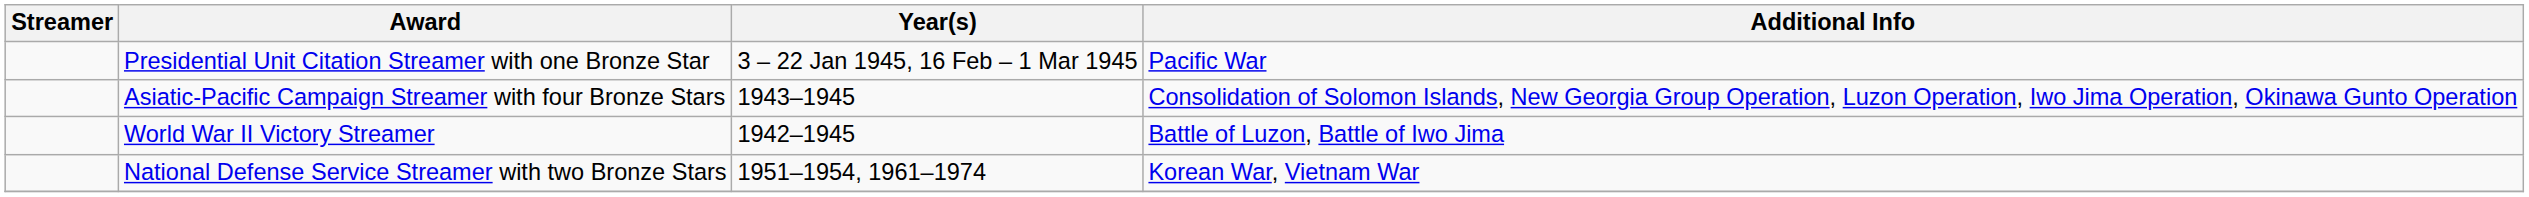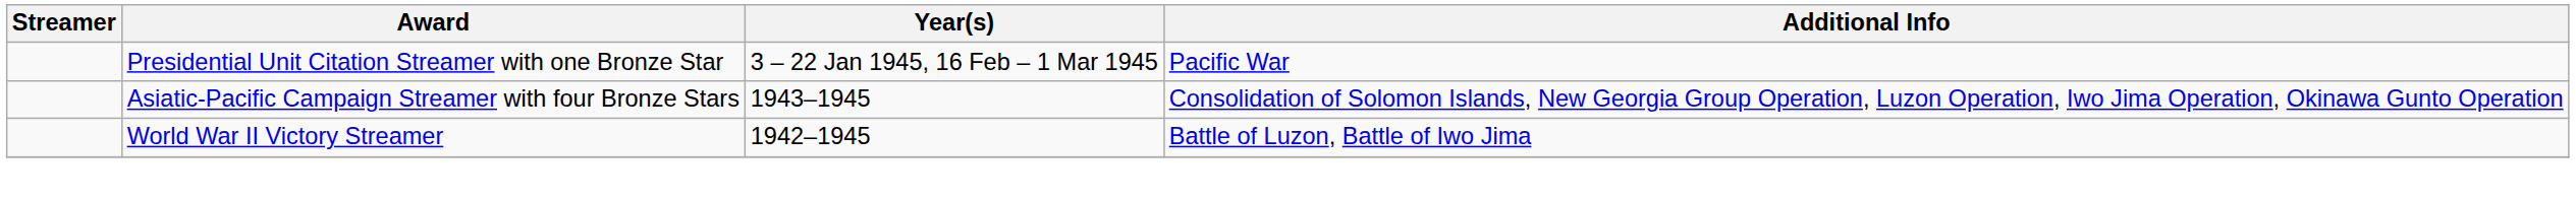- row: National Defense Service Streamer with two Bronze Stars | 1951–1954, 1961–1974 | Korean War, Vietnam War
